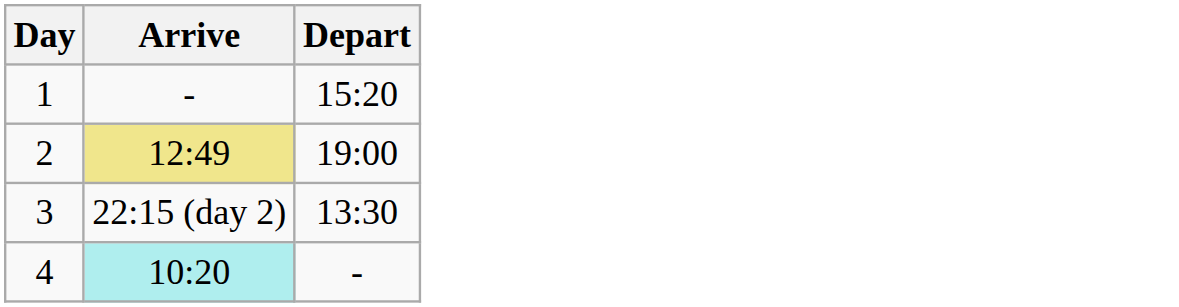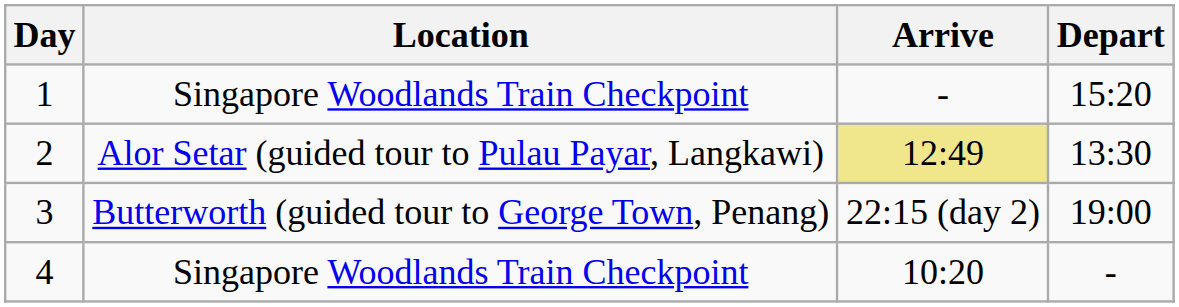+ column: Location | Singapore Woodlands Train Checkpoint | Alor Setar (guided tour to Pulau Payar, Langkawi) | Butterworth (guided tour to George Town, Penang) | Singapore Woodlands Train Checkpoint
2 | Depart: 19:00 -> 13:30
3 | Depart: 13:30 -> 19:00
4 | Arrive: paleturquoise background -> no background
